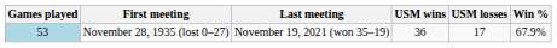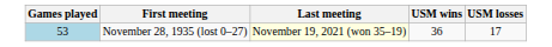- column: Win % | 67.9%
November 28, 1935 (lost 0–27) | Last meeting: no background -> lightyellow background
